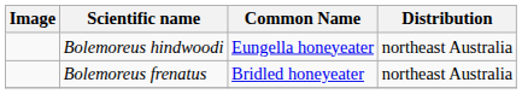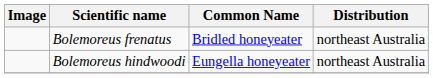rows swapped: Bolemoreus hindwoodi <-> Bolemoreus frenatus
